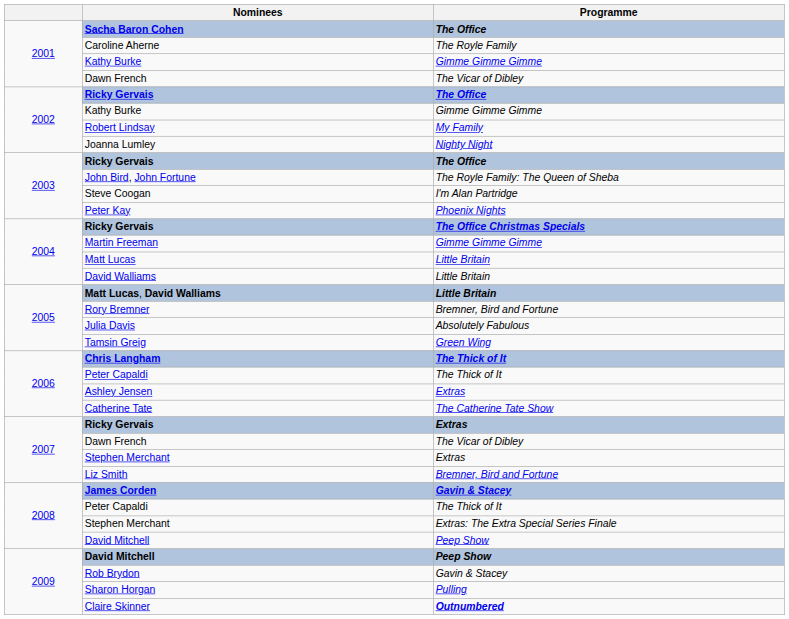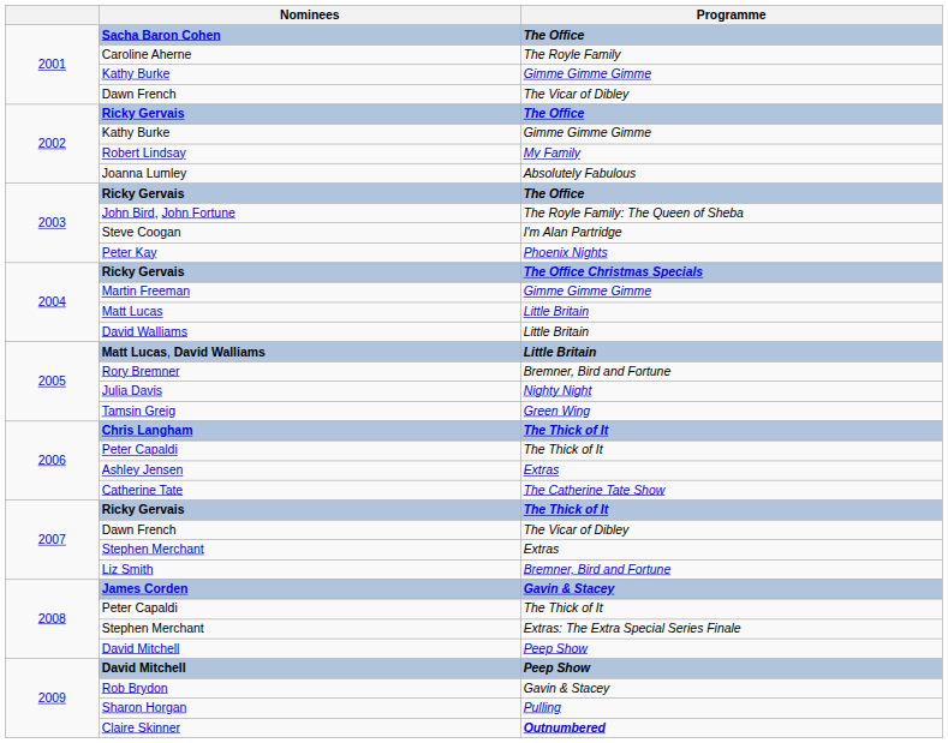Joanna Lumley | Programme: Nighty Night -> Absolutely Fabulous
Julia Davis | Programme: Absolutely Fabulous -> Nighty Night
2007 / Ricky Gervais | Programme: Extras -> The Thick of It
